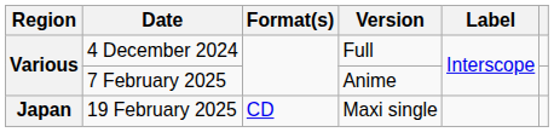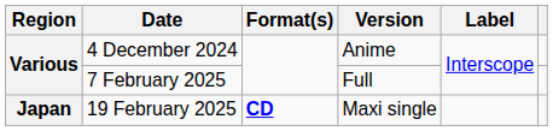4 December 2024 | Version: Full -> Anime
7 February 2025 | Version: Anime -> Full
19 February 2025 | Format(s): normal -> bold
